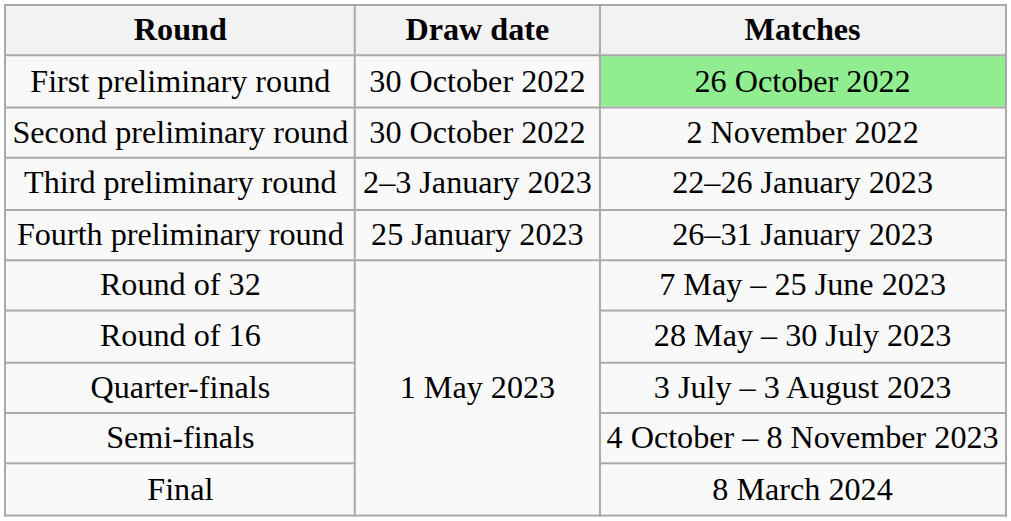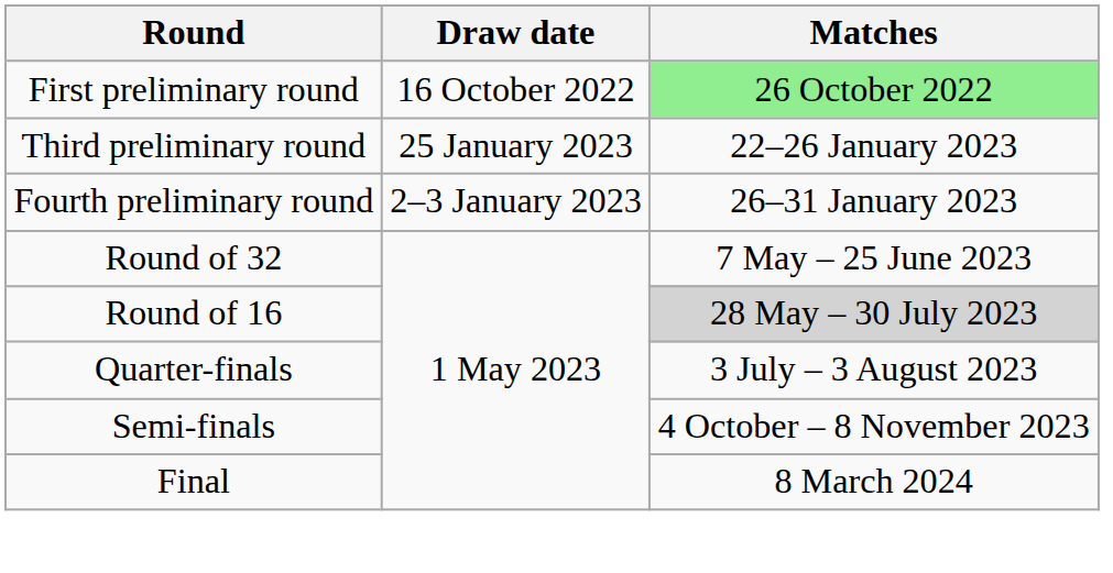First preliminary round | Draw date: 30 October 2022 -> 16 October 2022
- row: Second preliminary round | 30 October 2022 | 2 November 2022
Third preliminary round | Draw date: 2–3 January 2023 -> 25 January 2023
Fourth preliminary round | Draw date: 25 January 2023 -> 2–3 January 2023
Round of 16 | Matches: no background -> lightgrey background
